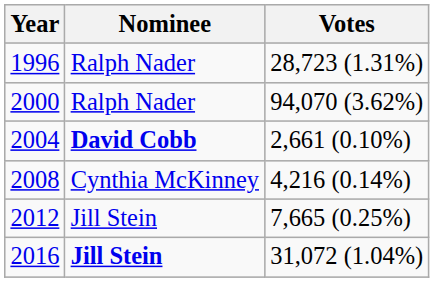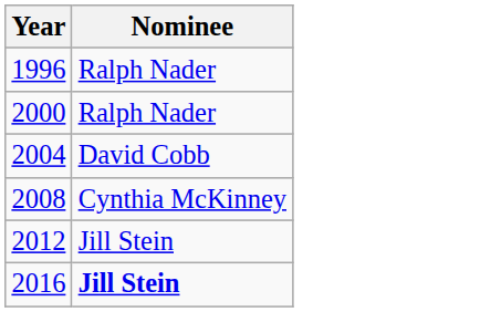- column: Votes | 28,723 (1.31%) | 94,070 (3.62%) | 2,661 (0.10%) | 4,216 (0.14%) | 7,665 (0.25%) | 31,072 (1.04%)
2004 | Nominee: bold -> normal
